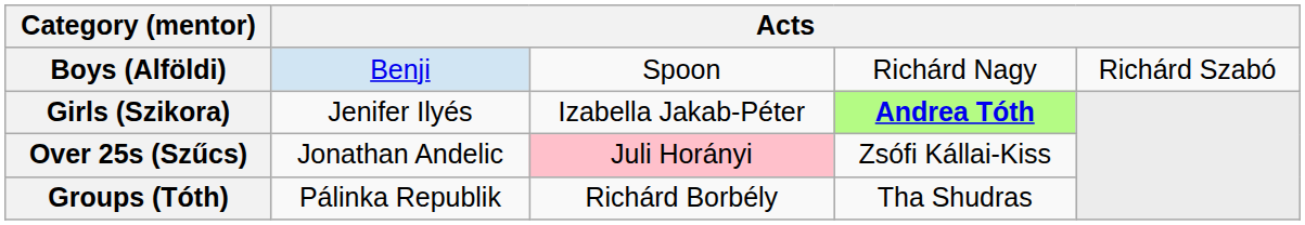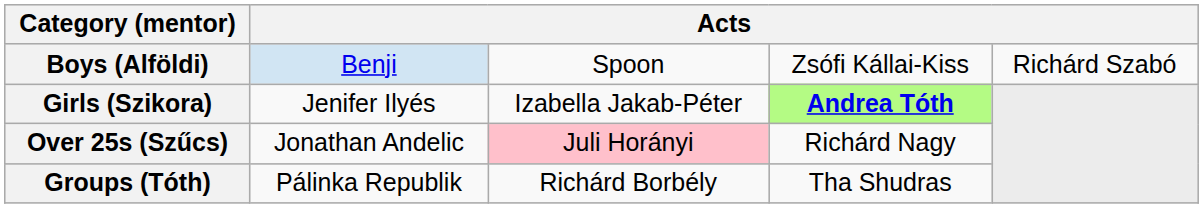Boys (Alföldi) | column 4: Richárd Nagy -> Zsófi Kállai-Kiss
Over 25s (Szűcs) | column 4: Zsófi Kállai-Kiss -> Richárd Nagy
